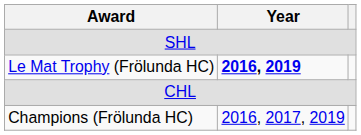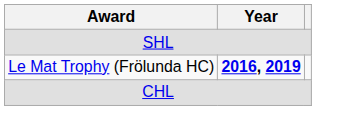- row: Champions (Frölunda HC) | 2016, 2017, 2019
